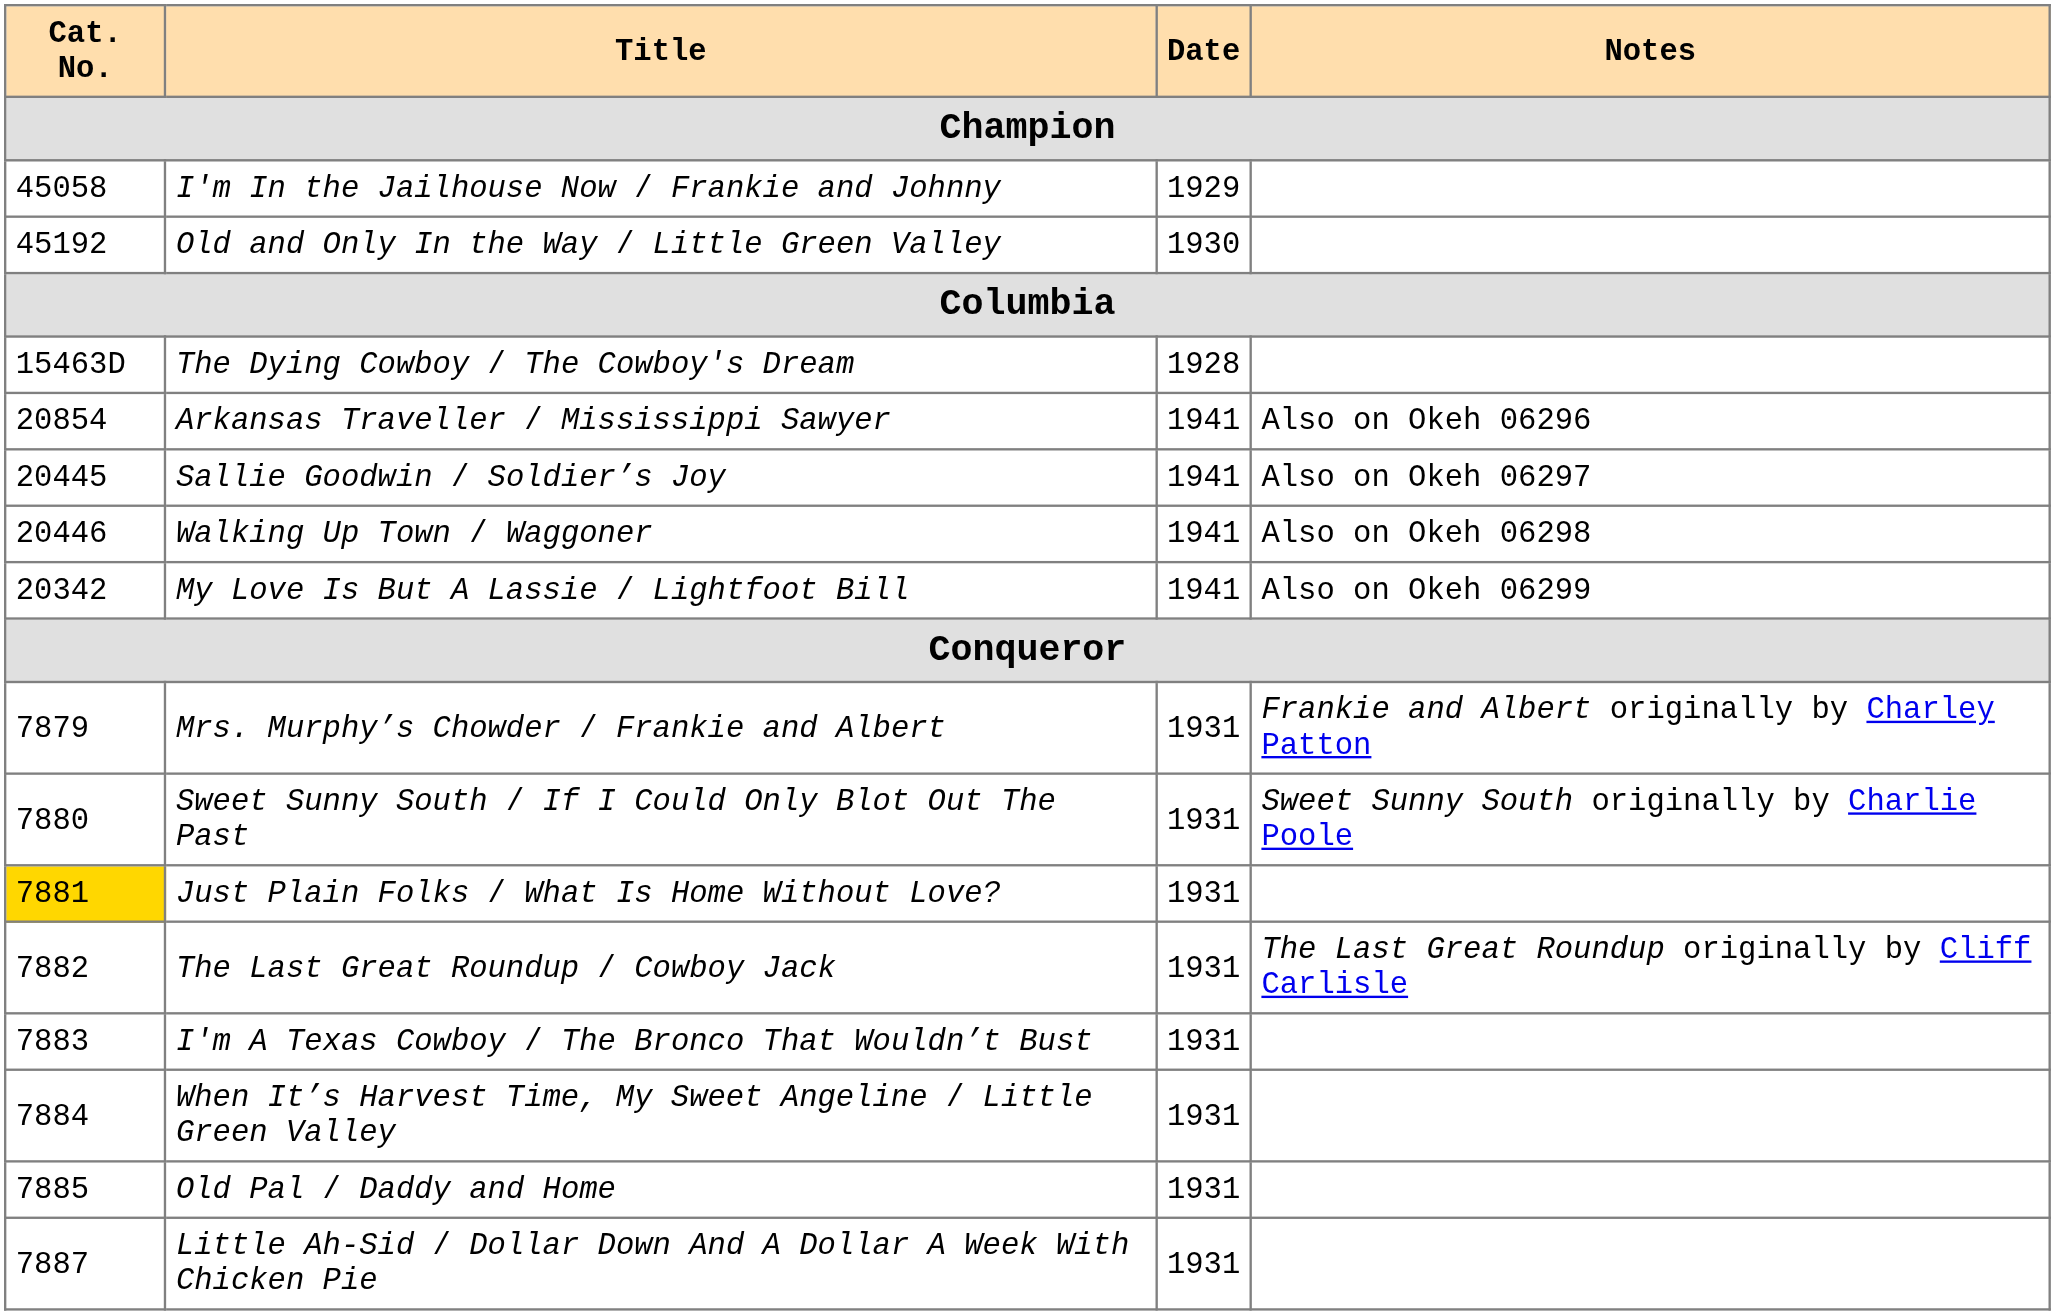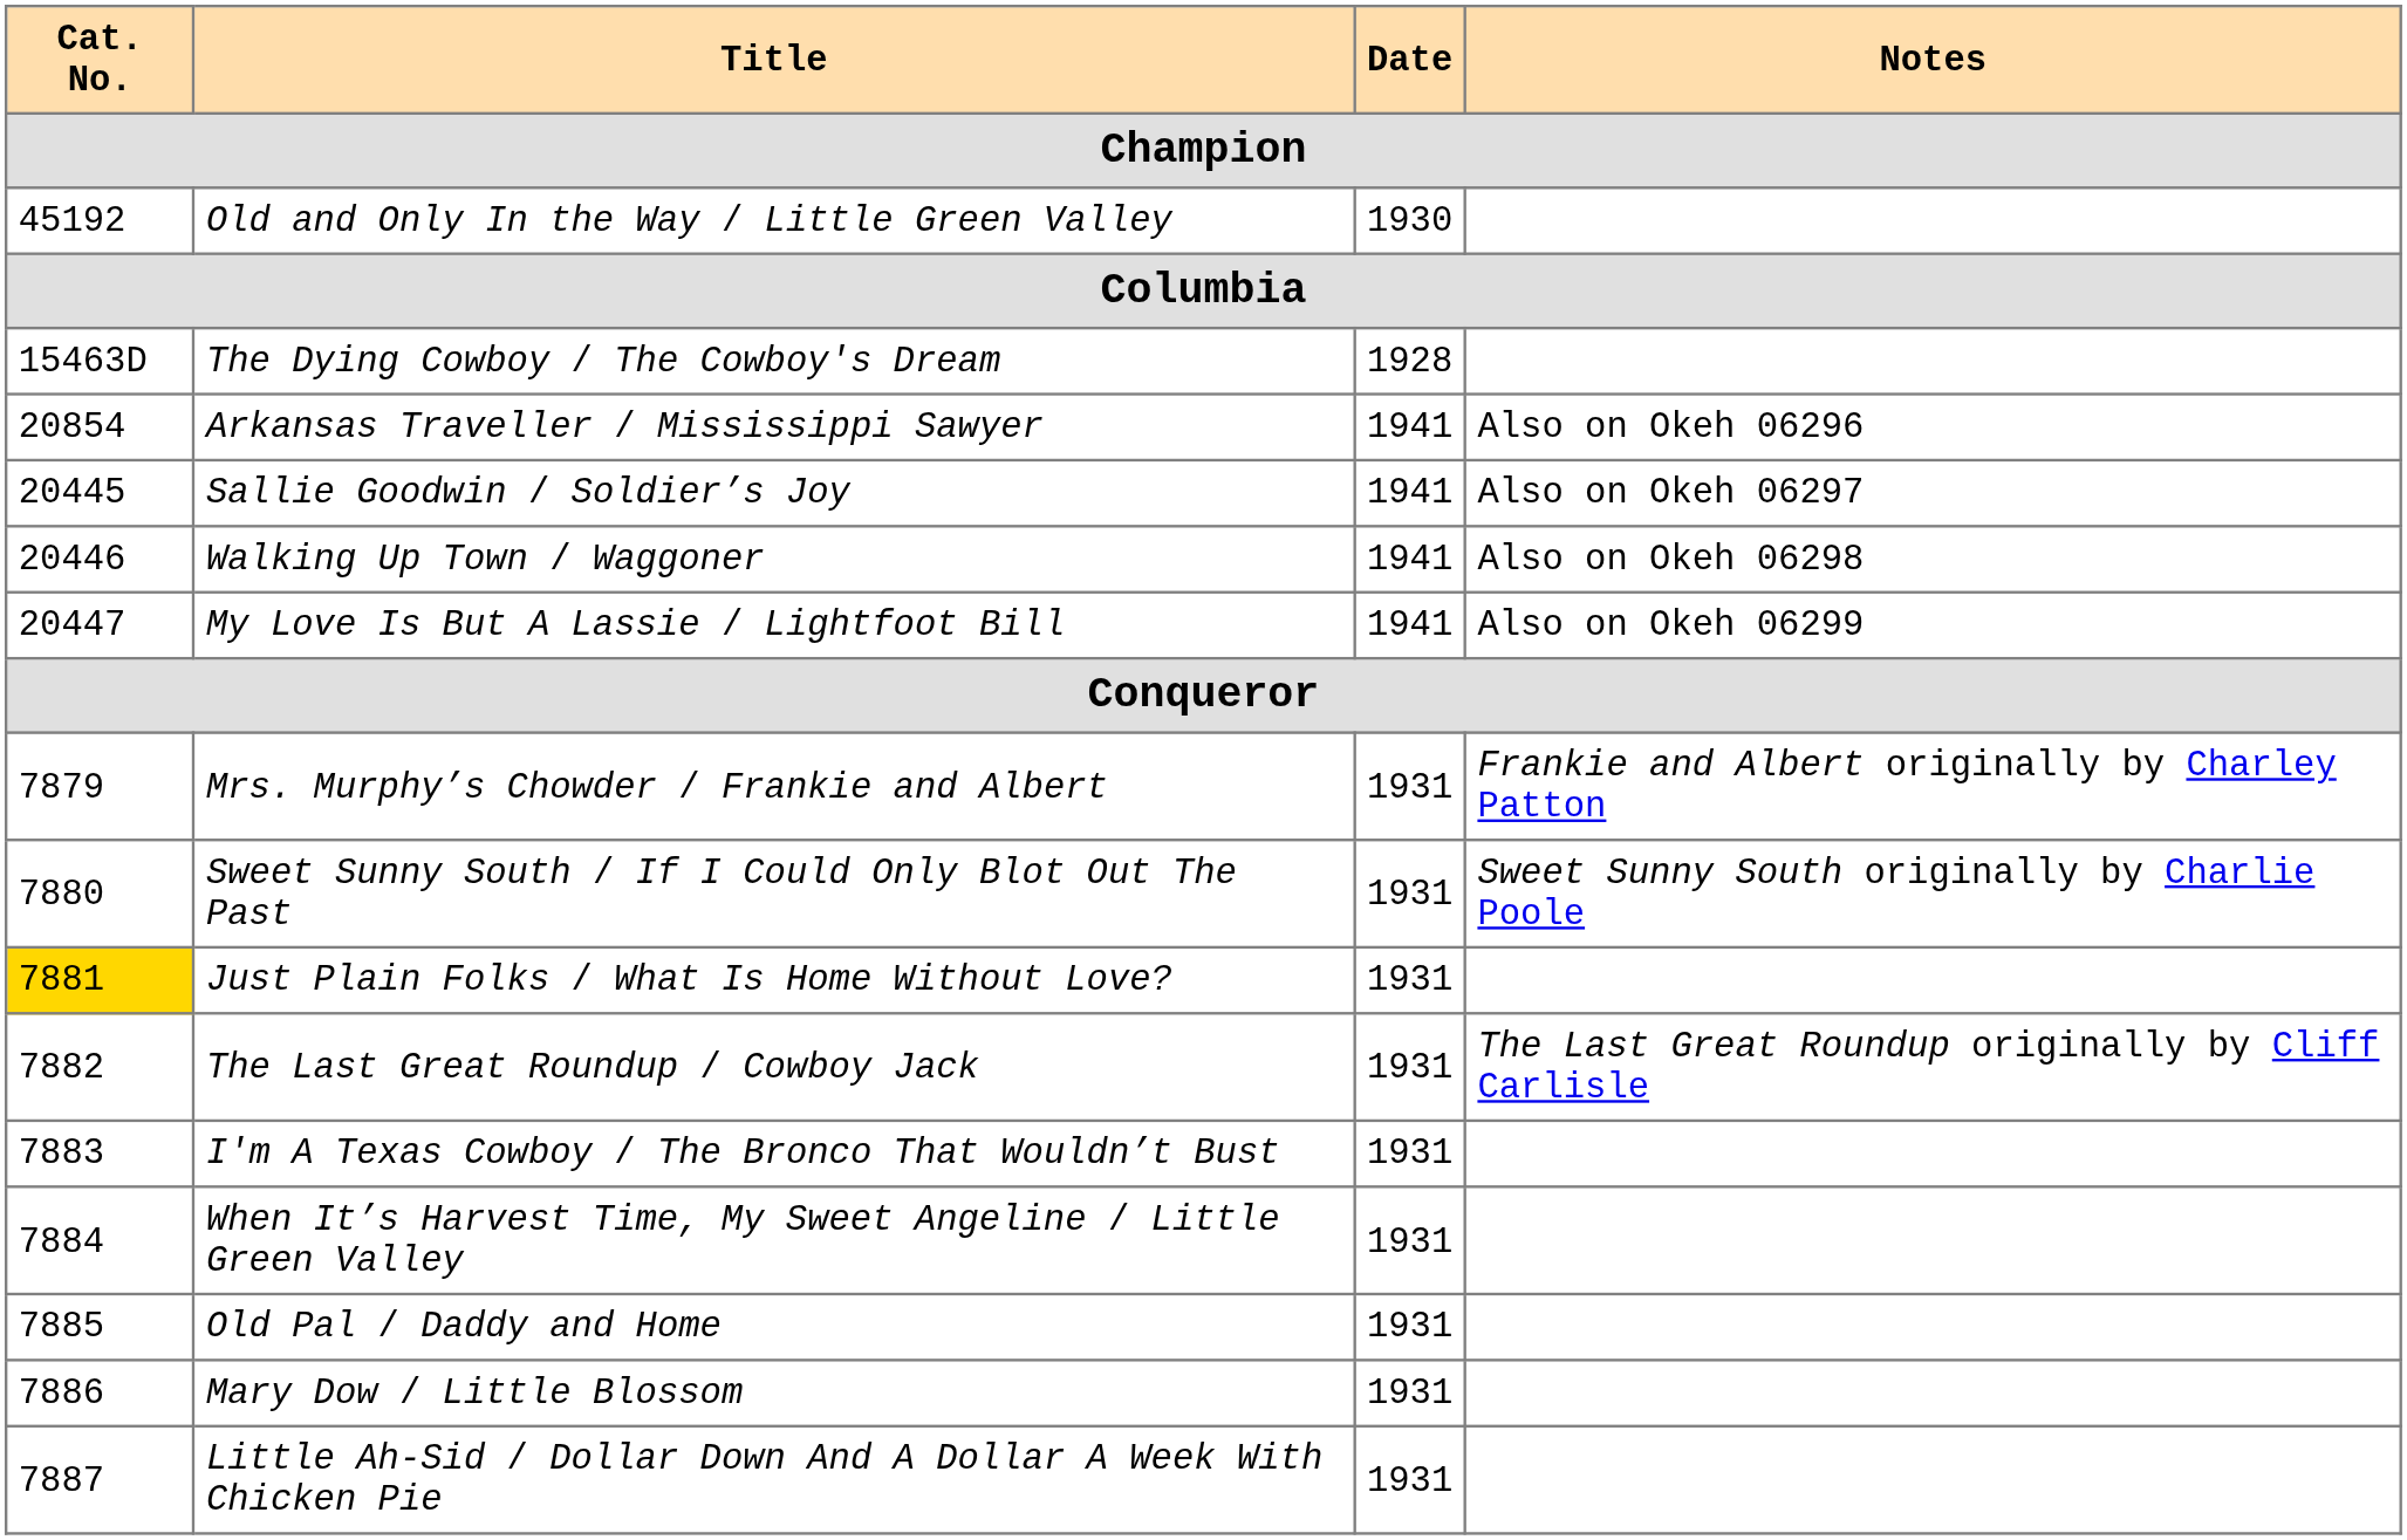- row: 45058 | I'm In the Jailhouse Now / Frankie and Johnny | 1929
My Love Is But A Lassie / Lightfoot Bill | Cat. No.: 20342 -> 20447
+ row: 7886 | Mary Dow / Little Blossom | 1931
